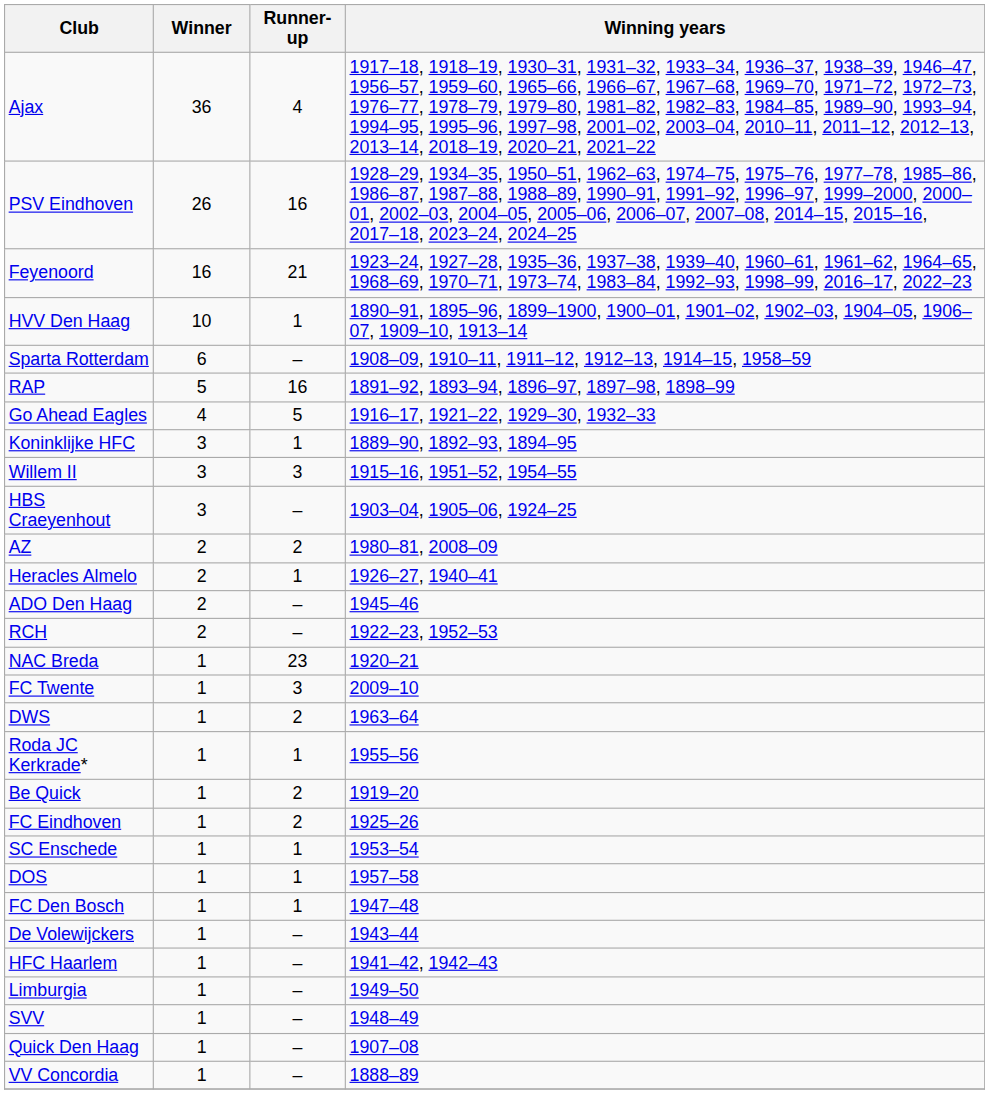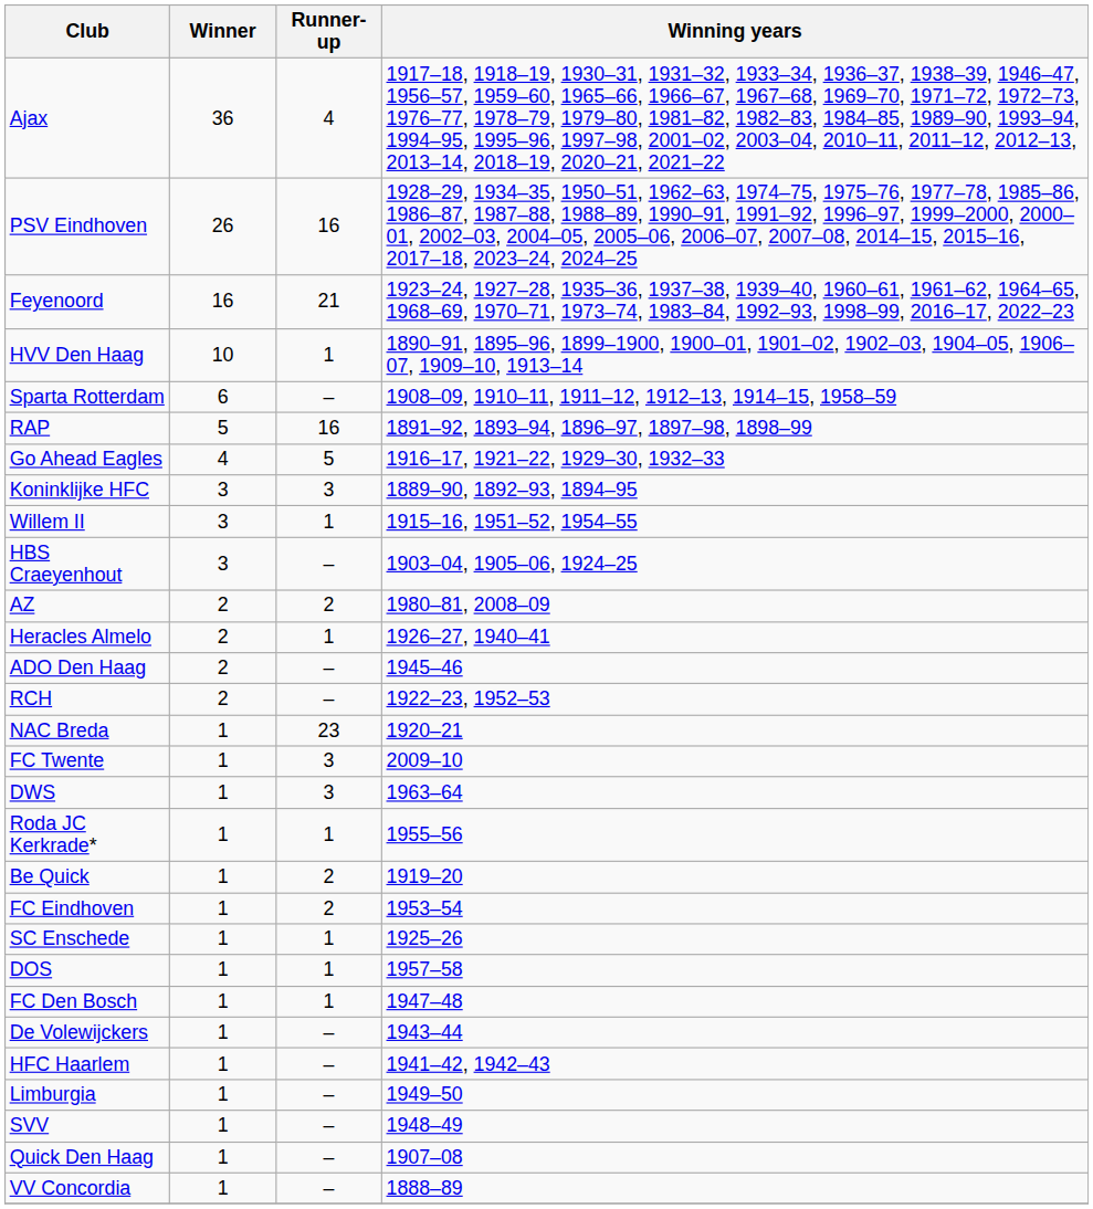Koninklijke HFC | Runner-up: 1 -> 3
Willem II | Runner-up: 3 -> 1
DWS | Runner-up: 2 -> 3
FC Eindhoven | Winning years: 1925–26 -> 1953–54
SC Enschede | Winning years: 1953–54 -> 1925–26
